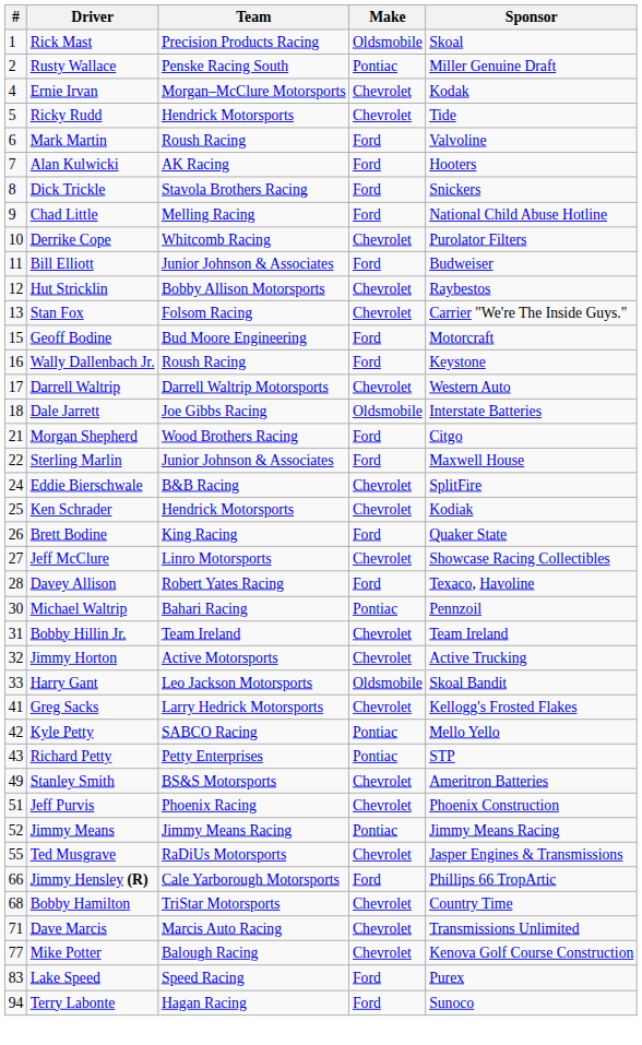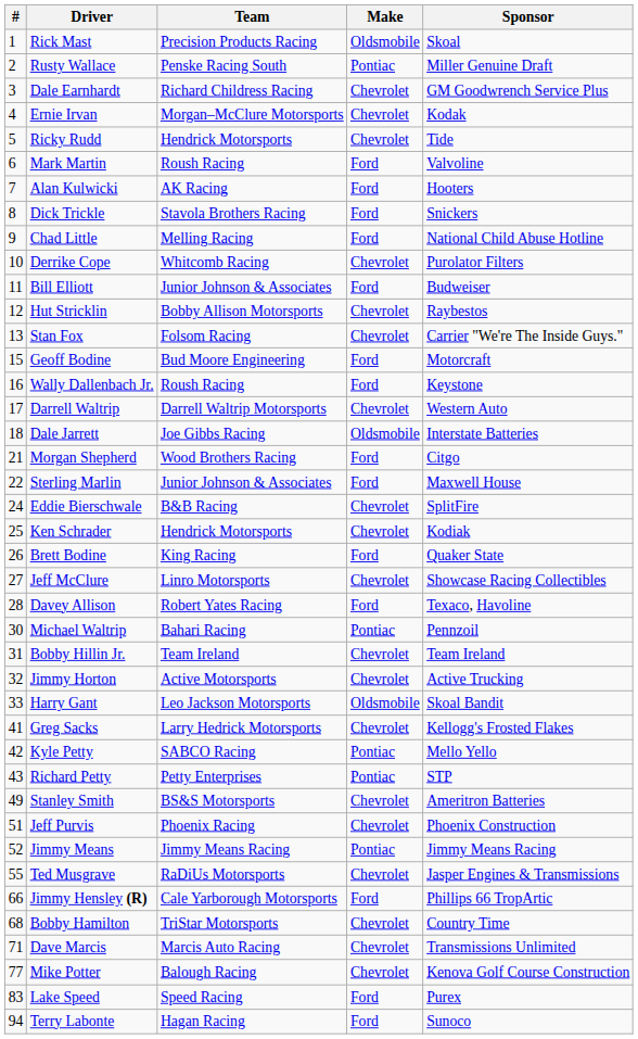+ row: 3 | Dale Earnhardt | Richard Childress Racing | Chevrolet | GM Goodwrench Service Plus
